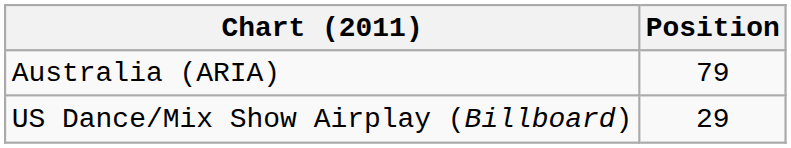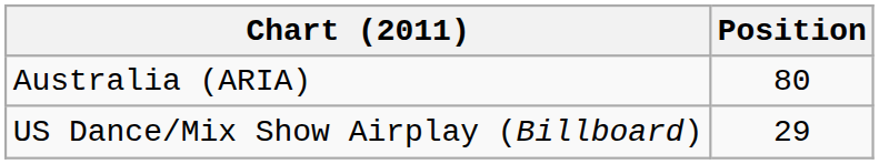Australia (ARIA) | Position: 79 -> 80
